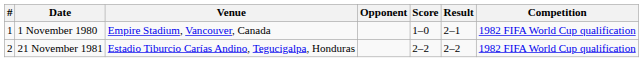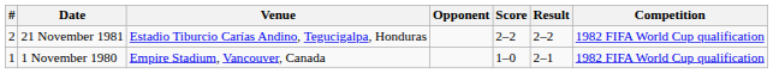rows swapped: 1 November 1980 <-> 21 November 1981
